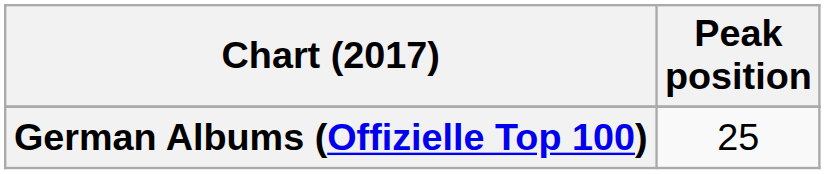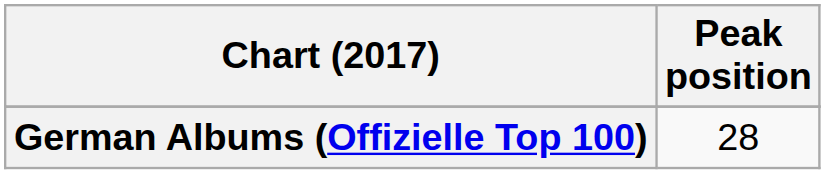German Albums (Offizielle Top 100) | Peak position: 25 -> 28
